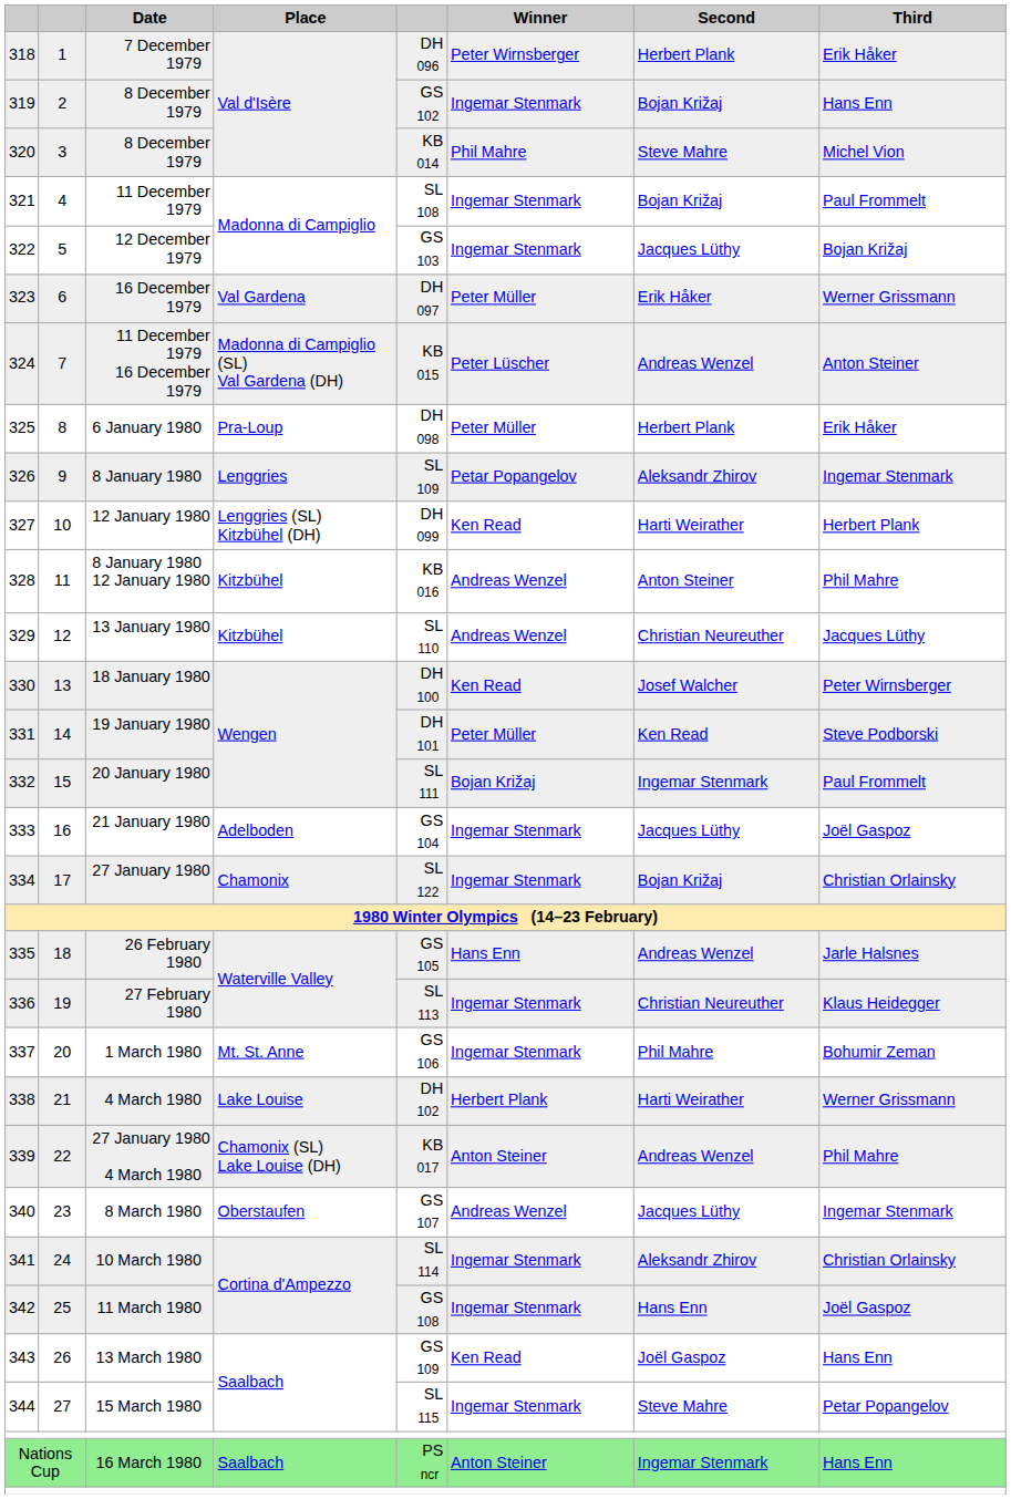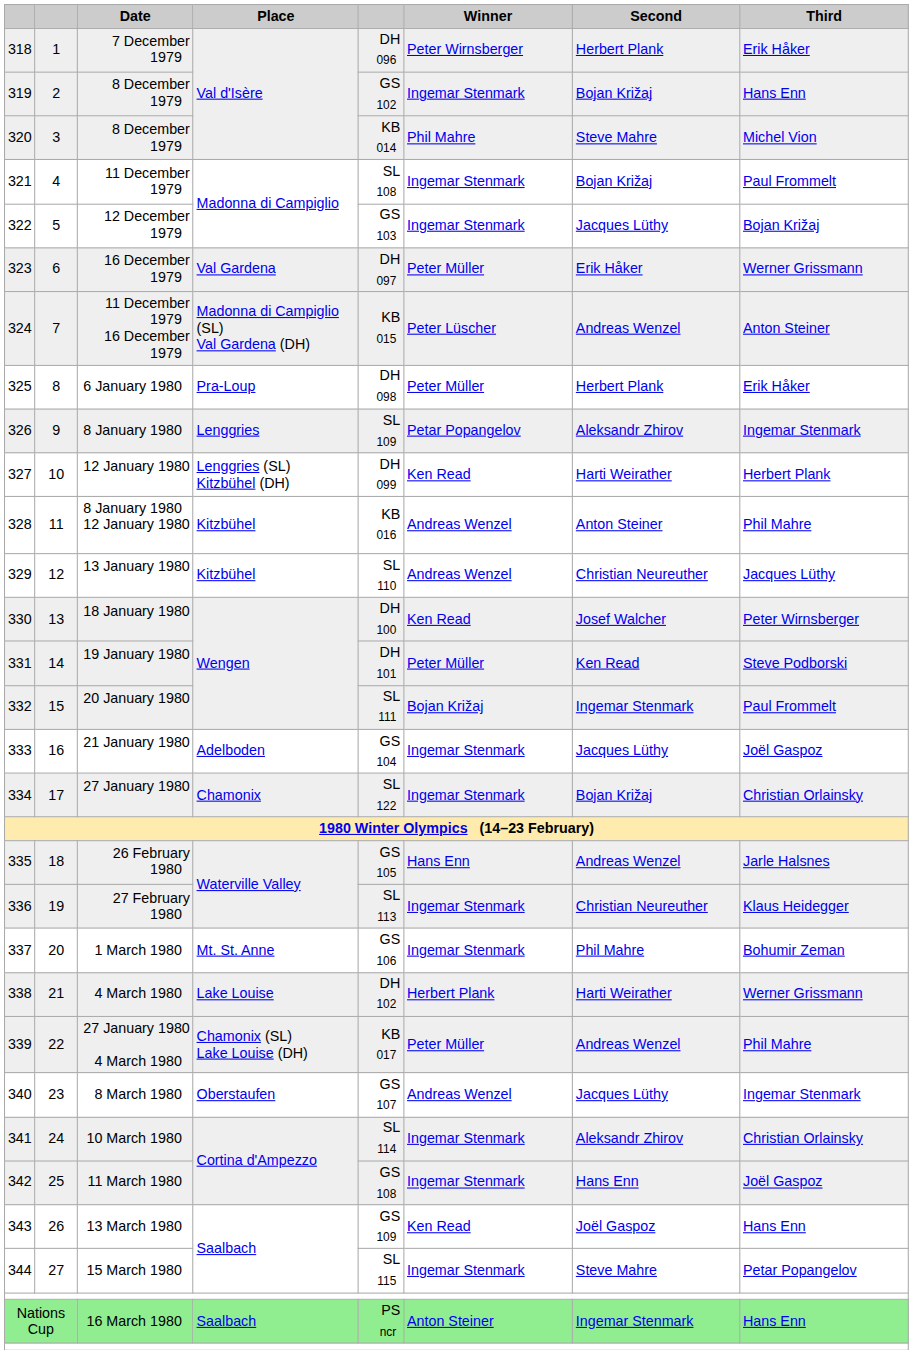27 January 1980 4 March 1980 | Winner: Anton Steiner -> Peter Müller
